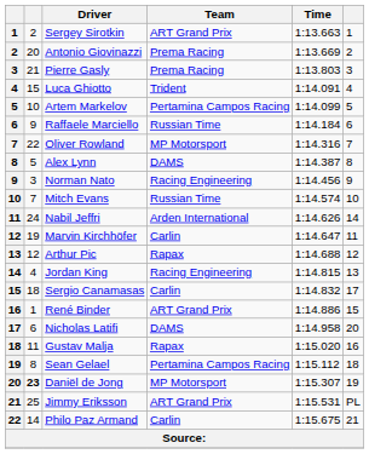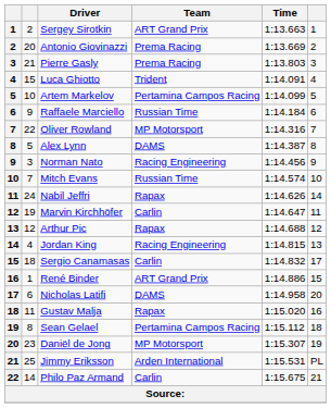Nabil Jeffri | Team: Arden International -> Rapax
Daniël de Jong | column 2: bold -> normal
Jimmy Eriksson | Team: ART Grand Prix -> Arden International
